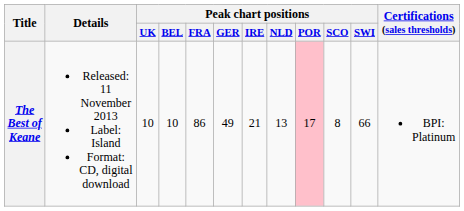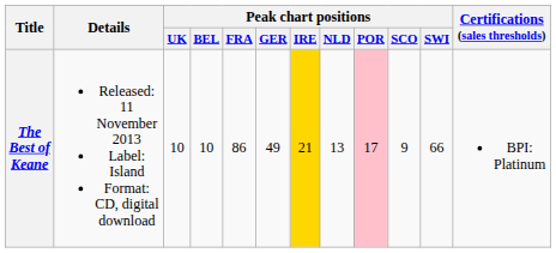The Best of Keane | Peak chart positions / IRE: no background -> gold background
The Best of Keane | Peak chart positions / SCO: 8 -> 9
